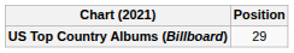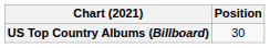US Top Country Albums (Billboard) | Position: 29 -> 30
